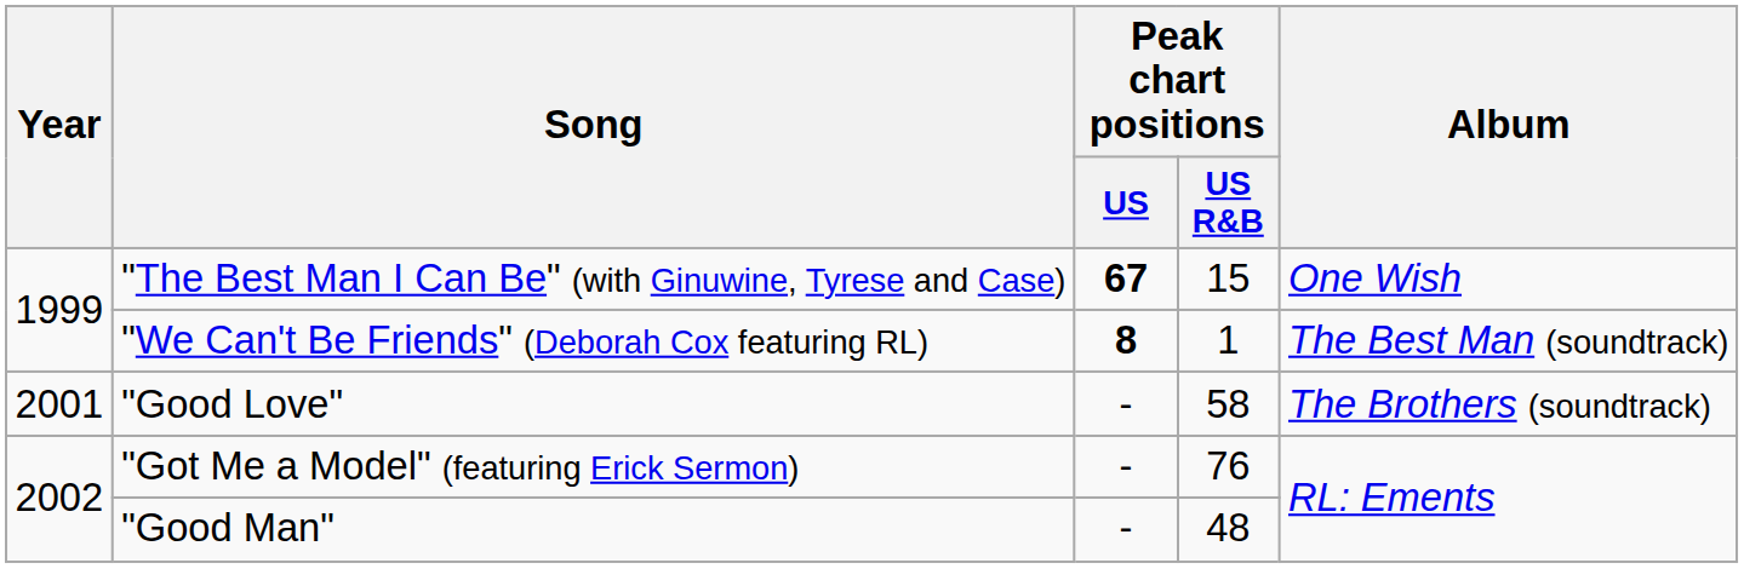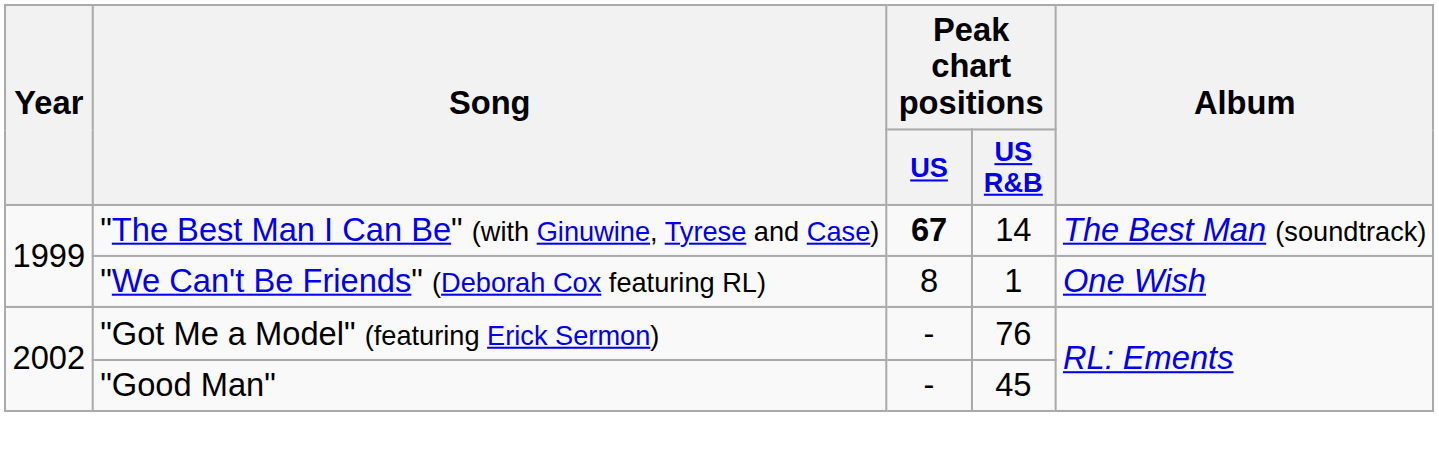"The Best Man I Can Be" (with Ginuwine, Tyrese and Case) | Peak chart positions / US R&B: 15 -> 14
"The Best Man I Can Be" (with Ginuwine, Tyrese and Case) | Album: One Wish -> The Best Man (soundtrack)
"We Can't Be Friends" (Deborah Cox featuring RL) | Peak chart positions / US: bold -> normal
"We Can't Be Friends" (Deborah Cox featuring RL) | Album: The Best Man (soundtrack) -> One Wish
- row: 2001 | "Good Love" | - | 58 | The Brothers (soundtrack)
"Good Man" | Peak chart positions / US R&B: 48 -> 45
